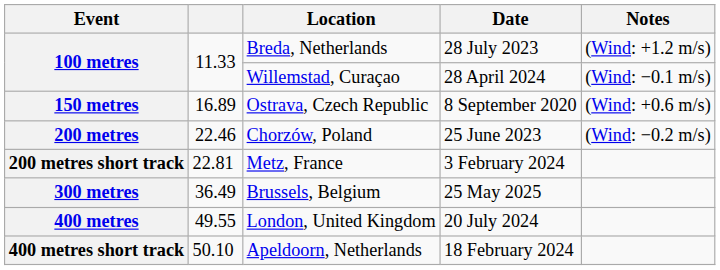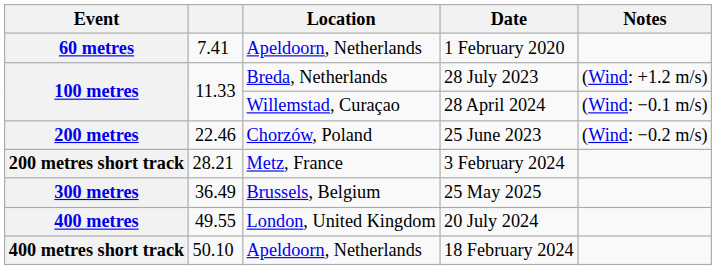+ row: 60 metres | 7.41 | Apeldoorn, Netherlands | 1 February 2020
- row: 150 metres | 16.89 | Ostrava, Czech Republic | 8 September 2020 | (Wind: +0.6 m/s)
3 February 2024 | column 2: 22.81 -> 28.21
